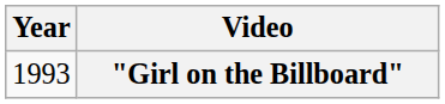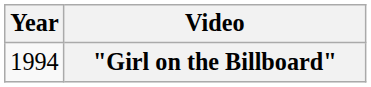"Girl on the Billboard" | Year: 1993 -> 1994
